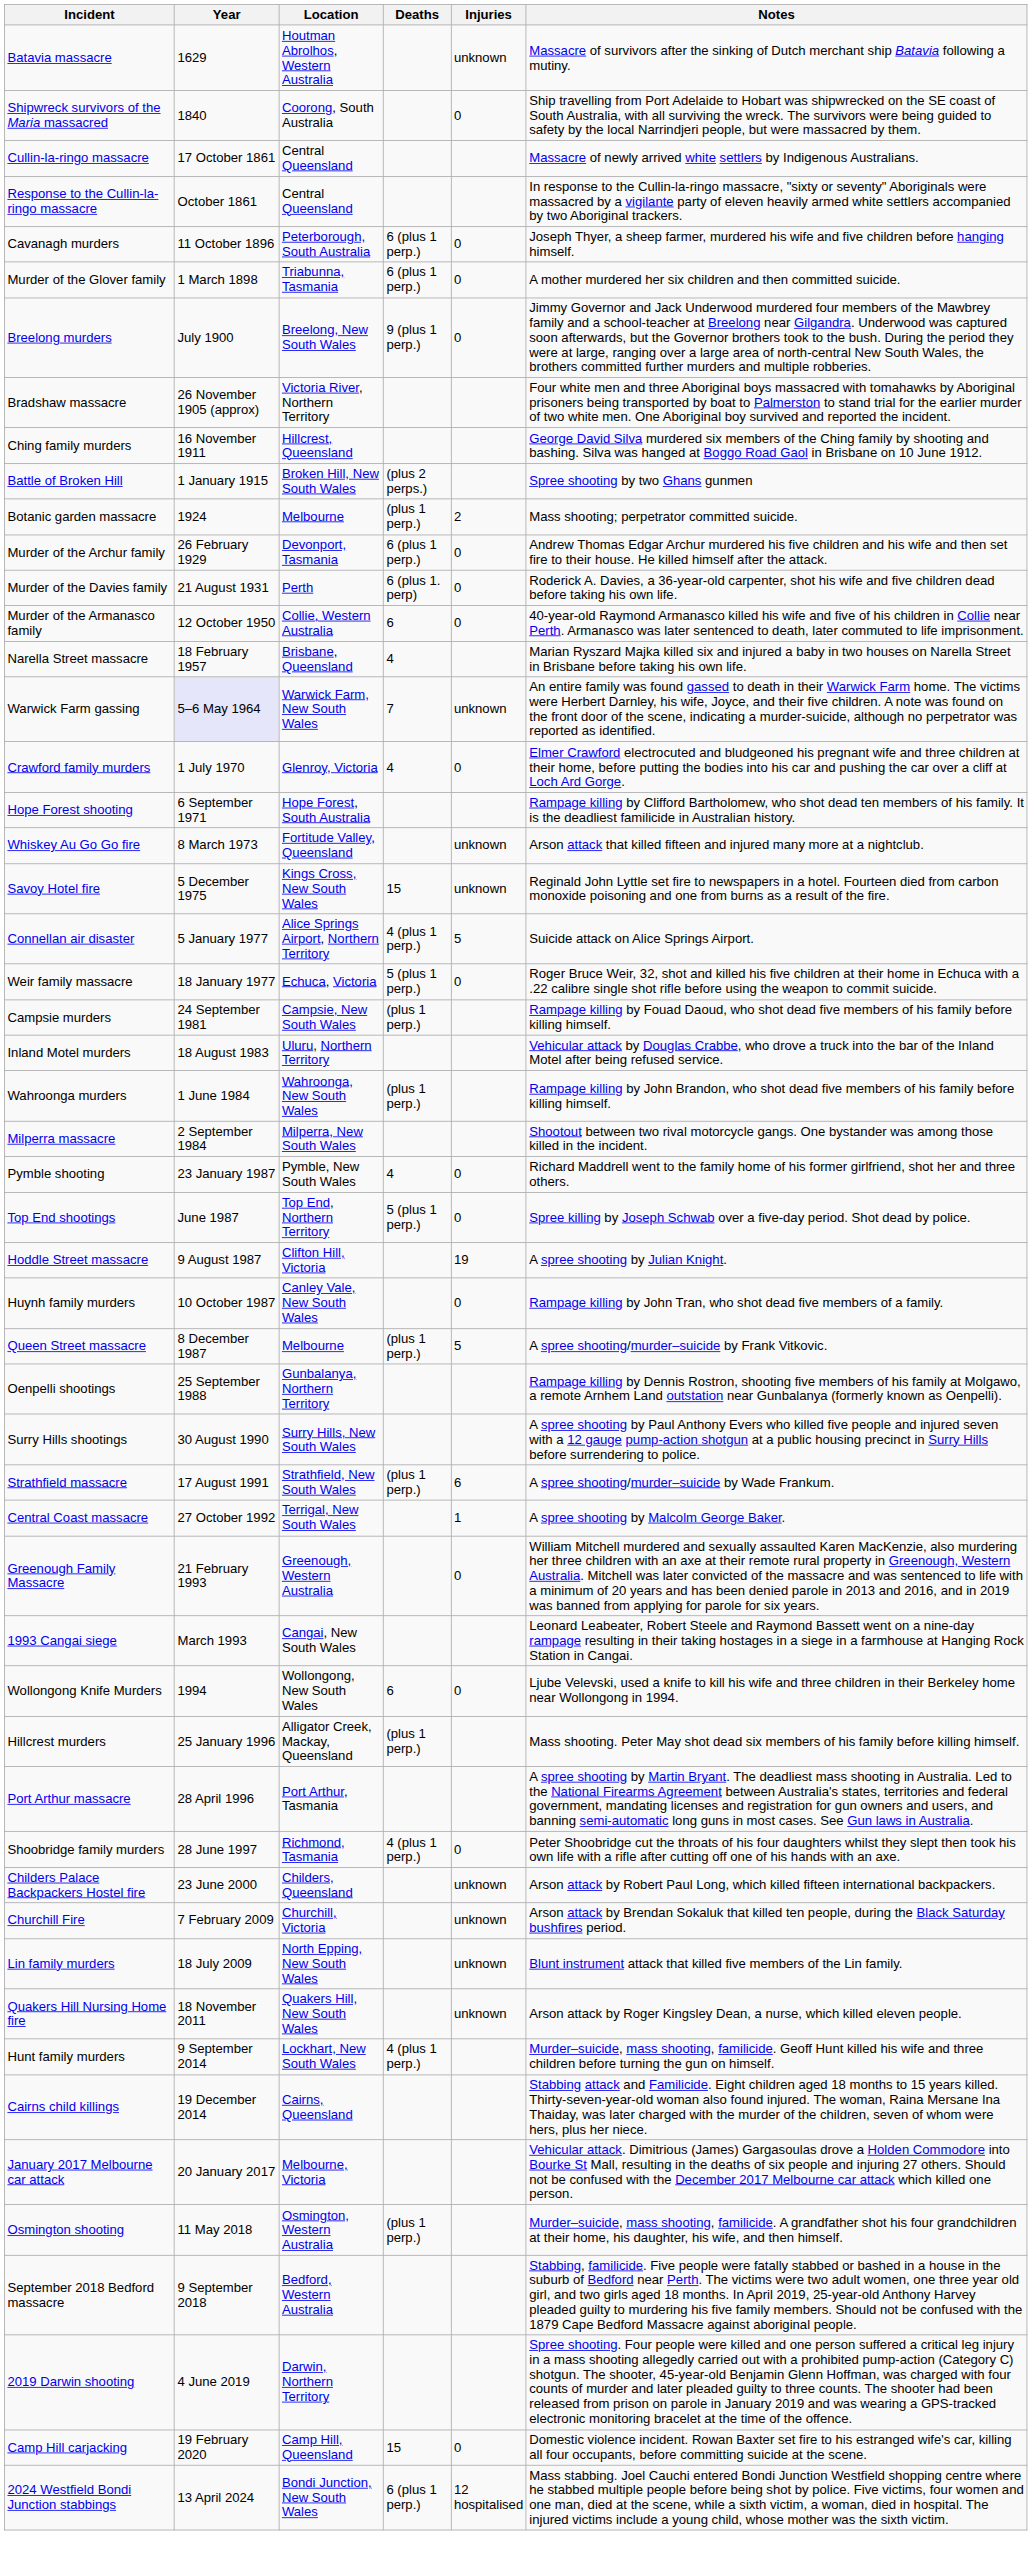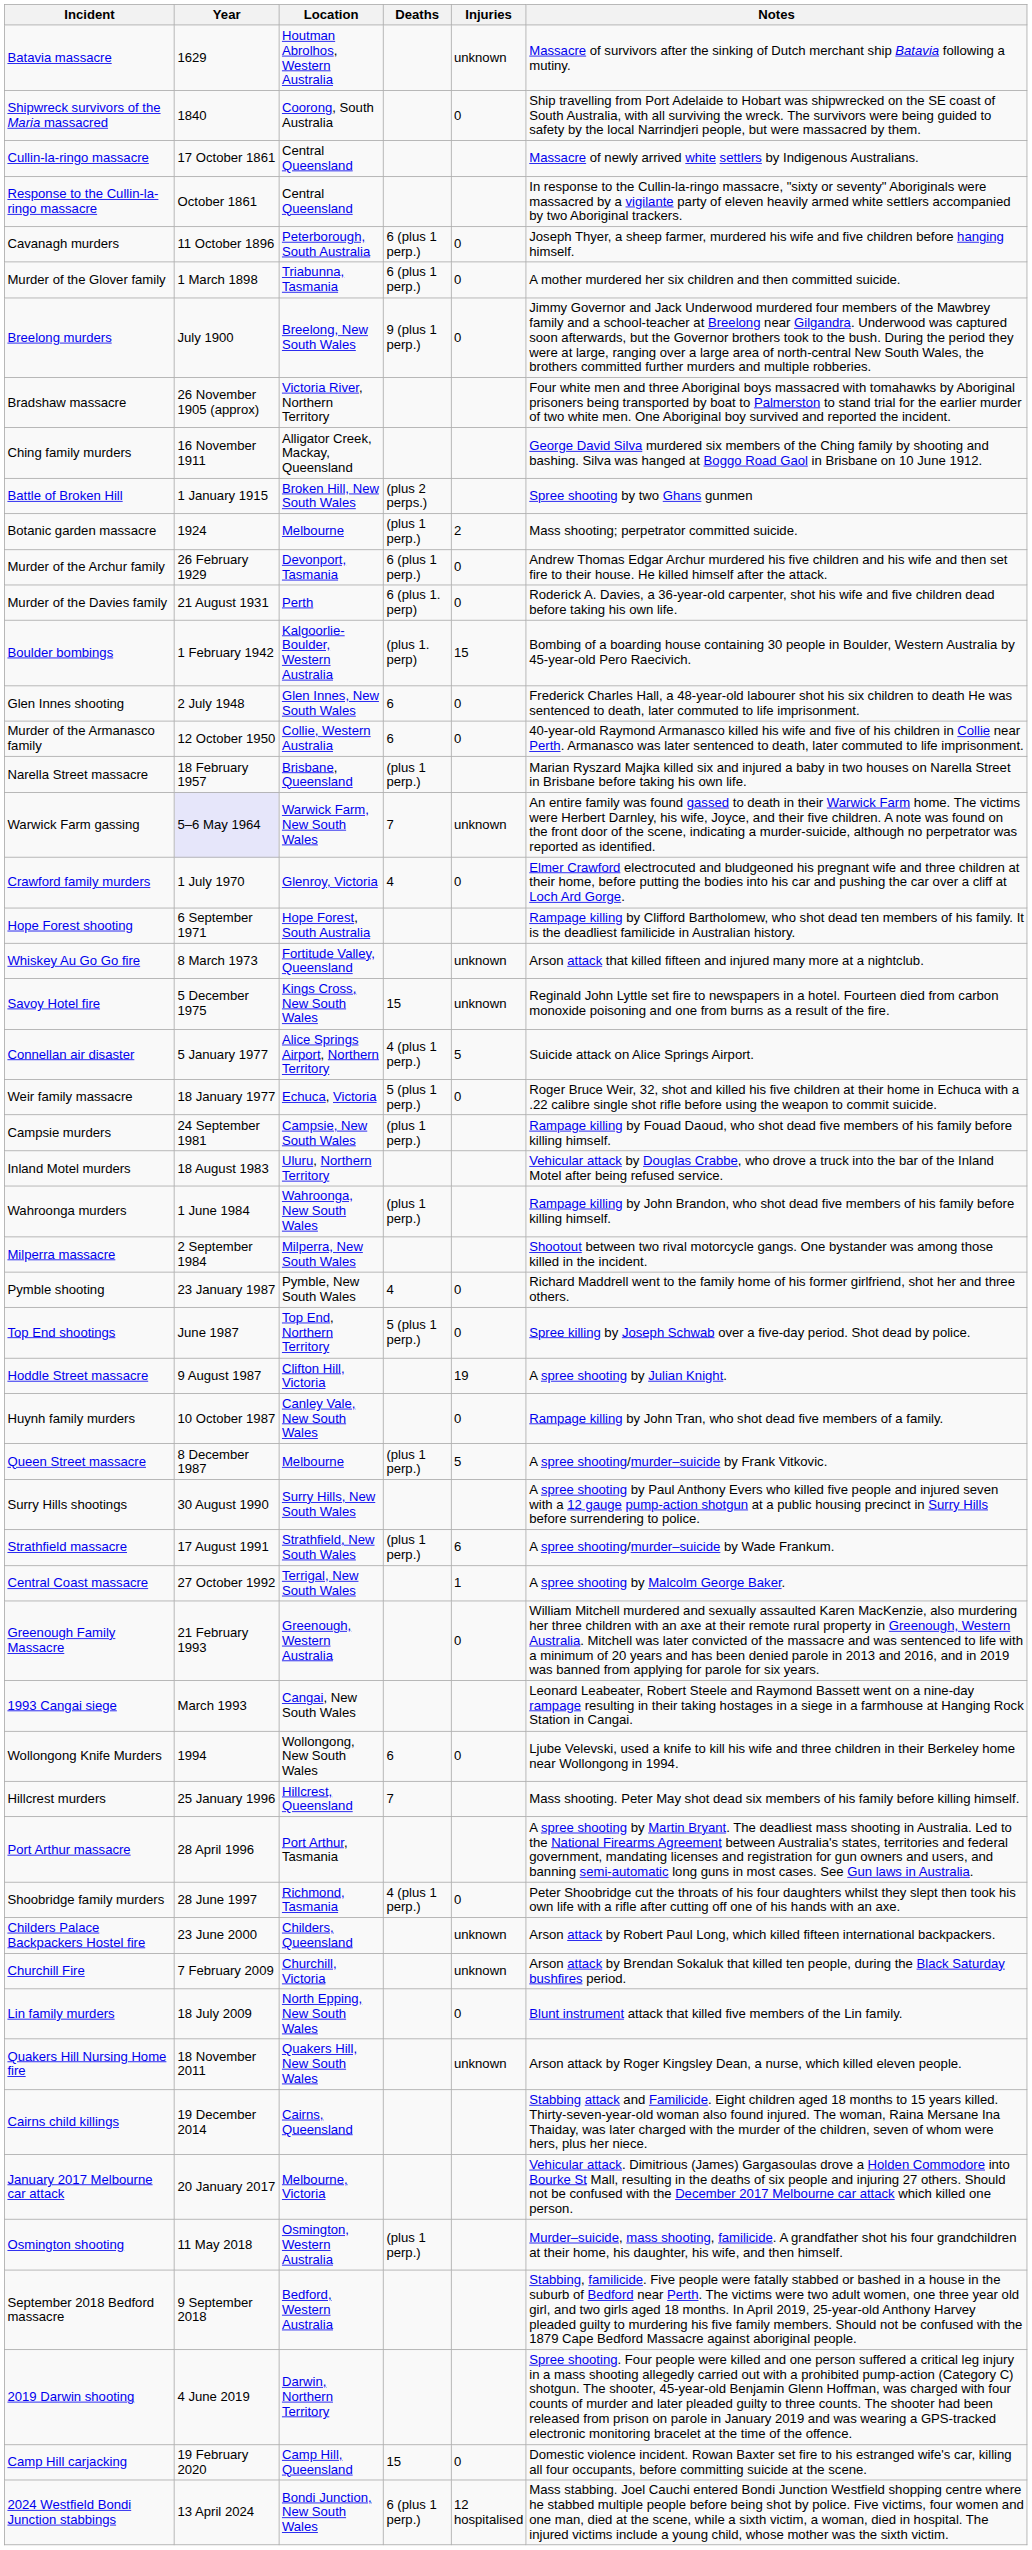Ching family murders | Location: Hillcrest, Queensland -> Alligator Creek, Mackay, Queensland
+ row: Boulder bombings | 1 February 1942 | Kalgoorlie-Boulder, Western Australia | (plus 1. perp) | 15 | Bombing of a boarding house containing 30 people in Boulder, Western Australia by 45-year-old Pero Raecivich.
+ row: Glen Innes shooting | 2 July 1948 | Glen Innes, New South Wales | 6 | 0 | Frederick Charles Hall, a 48-year-old labourer shot his six children to death He was sentenced to death, later commuted to life imprisonment.
Narella Street massacre | Deaths: 4 -> (plus 1 perp.)
- row: Oenpelli shootings | 25 September 1988 | Gunbalanya, Northern Territory | Rampage killing by Dennis Rostron, shooting five members of his family at Molgawo, a remote Arnhem Land outstation near Gunbalanya (formerly known as Oenpelli).
Hillcrest murders | Location: Alligator Creek, Mackay, Queensland -> Hillcrest, Queensland
Hillcrest murders | Deaths: (plus 1 perp.) -> 7
Lin family murders | Injuries: unknown -> 0
- row: Hunt family murders | 9 September 2014 | Lockhart, New South Wales | 4 (plus 1 perp.) | Murder–suicide, mass shooting, familicide. Geoff Hunt killed his wife and three children before turning the gun on himself.
